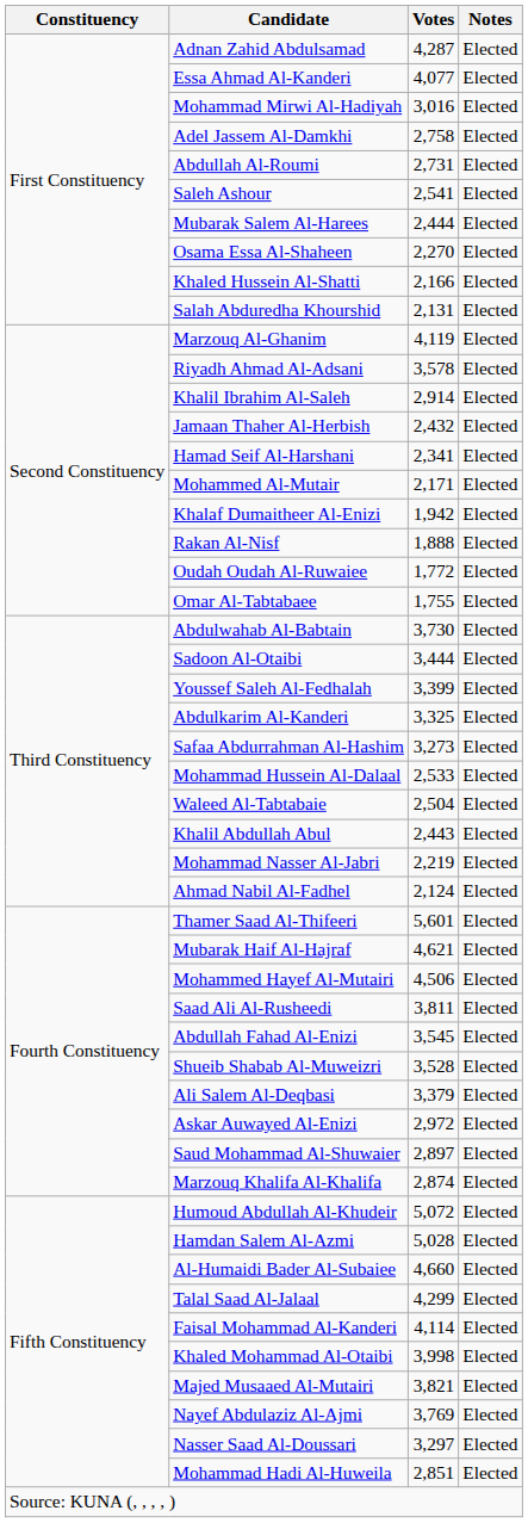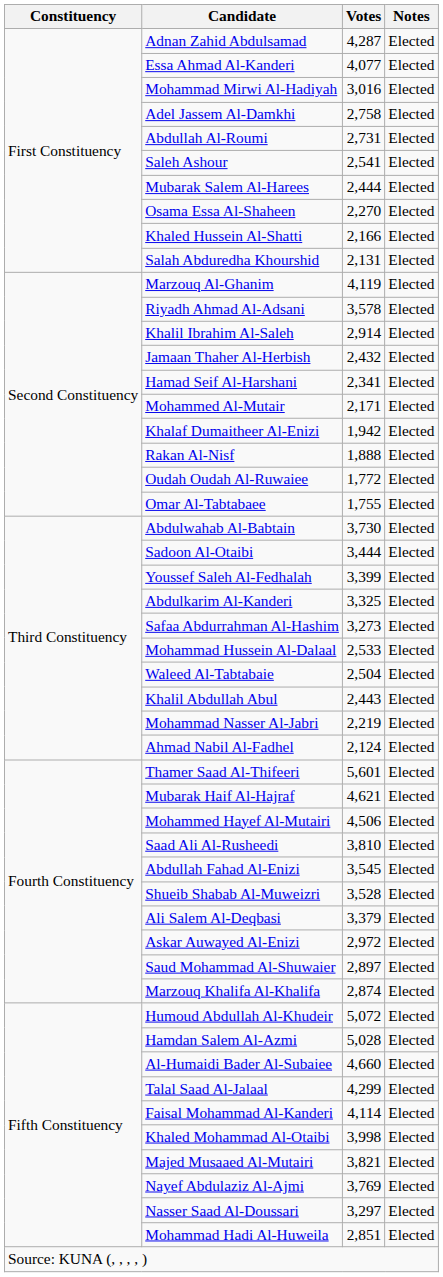Saad Ali Al-Rusheedi | Votes: 3,811 -> 3,810
